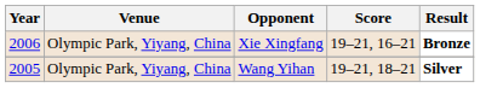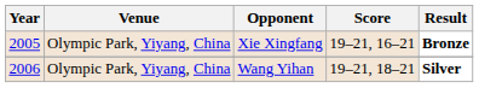Xie Xingfang | Year: 2006 -> 2005
Wang Yihan | Year: 2005 -> 2006
